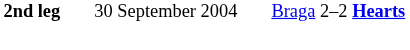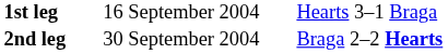+ row: 1st leg | 16 September 2004 | Hearts 3–1 Braga
